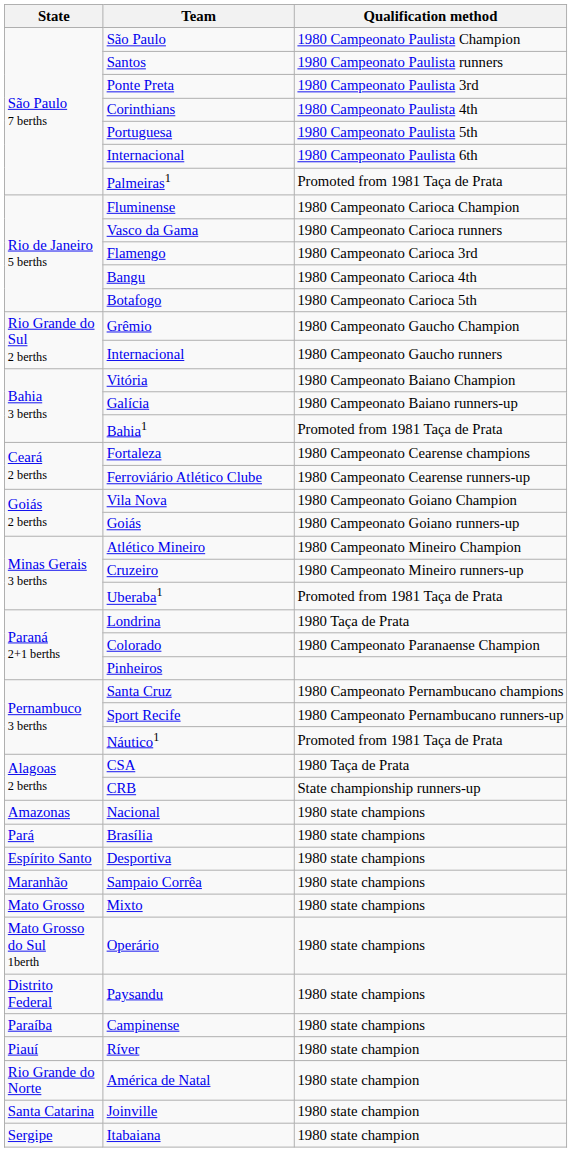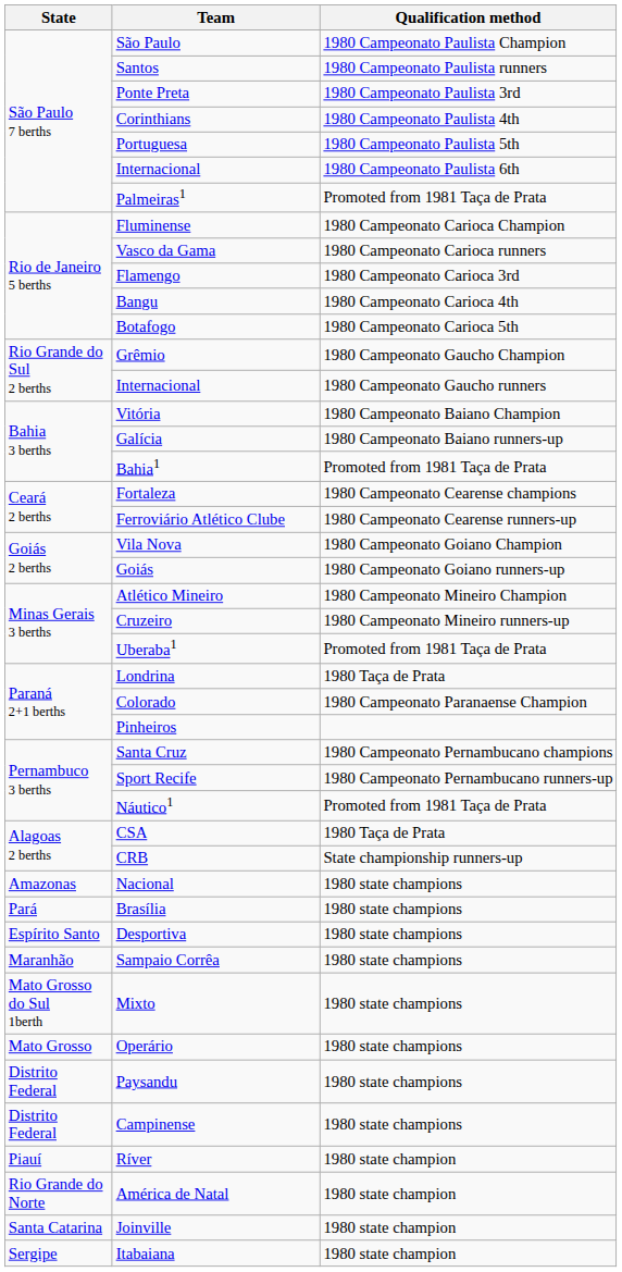Mixto | State: Mato Grosso -> Mato Grosso do Sul 1berth
Operário | State: Mato Grosso do Sul 1berth -> Mato Grosso
Campinense | State: Paraíba -> Distrito Federal
